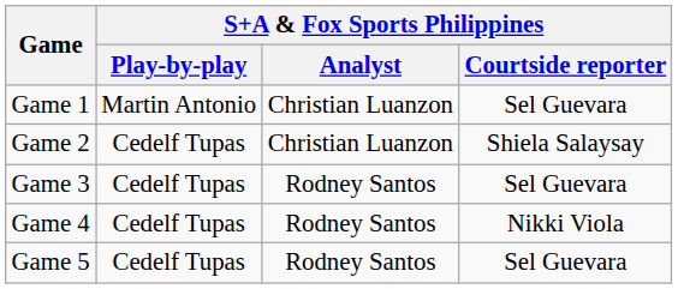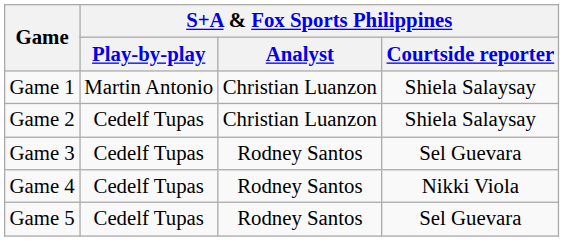Game 1 | S+A & Fox Sports Philippines / Courtside reporter: Sel Guevara -> Shiela Salaysay
